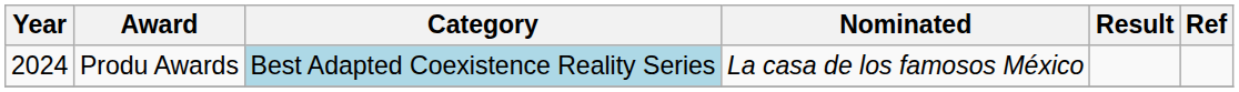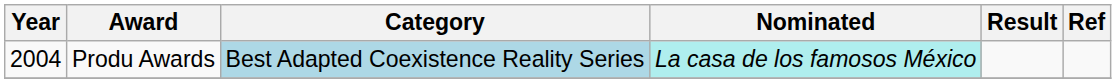Produ Awards | Year: 2024 -> 2004
Produ Awards | Nominated: no background -> paleturquoise background
